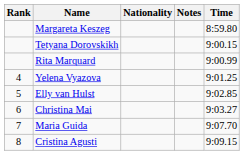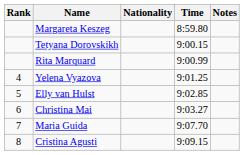columns swapped: Time <-> Notes
